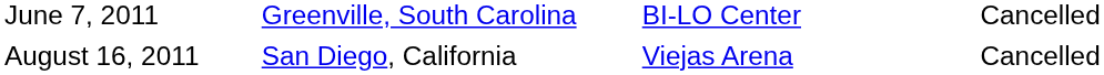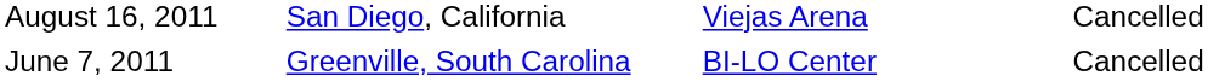rows swapped: June 7, 2011 <-> August 16, 2011
